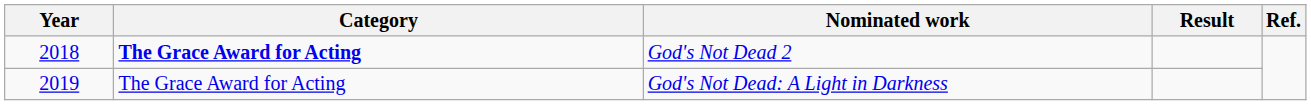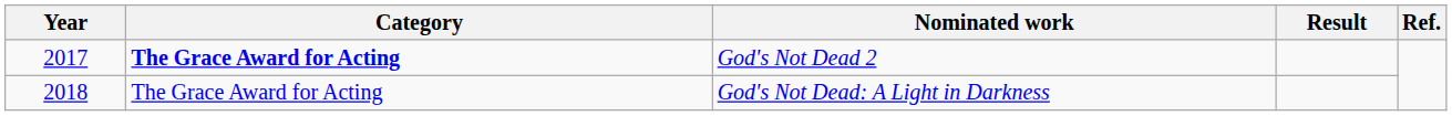God's Not Dead 2 | Year: 2018 -> 2017
God's Not Dead: A Light in Darkness | Year: 2019 -> 2018
